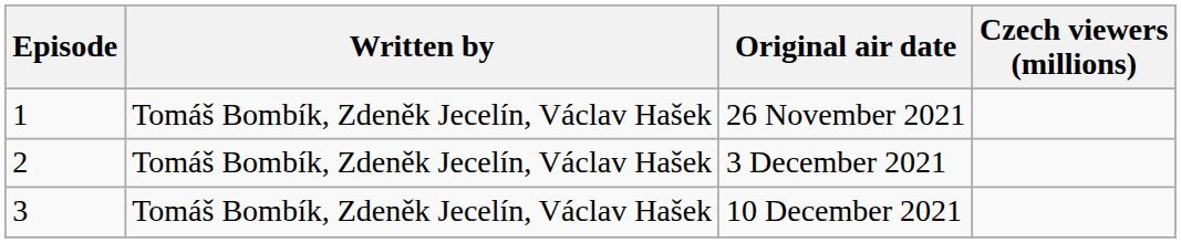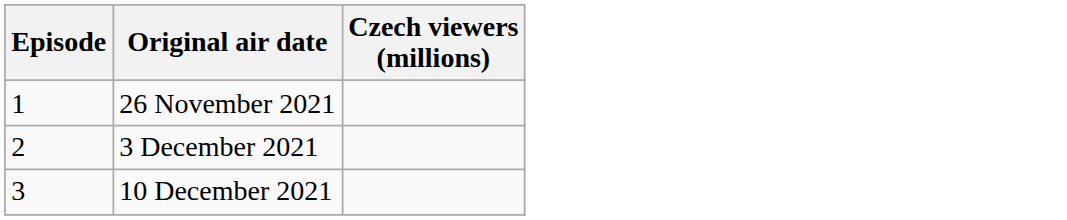- column: Written by | Tomáš Bombík, Zdeněk Jecelín, Václav Hašek | Tomáš Bombík, Zdeněk Jecelín, Václav Hašek | Tomáš Bombík, Zdeněk Jecelín, Václav Hašek
